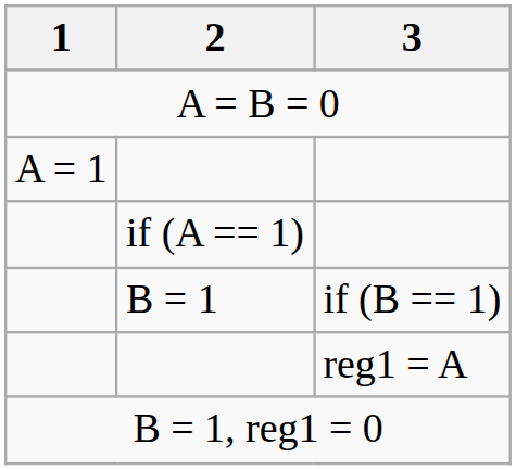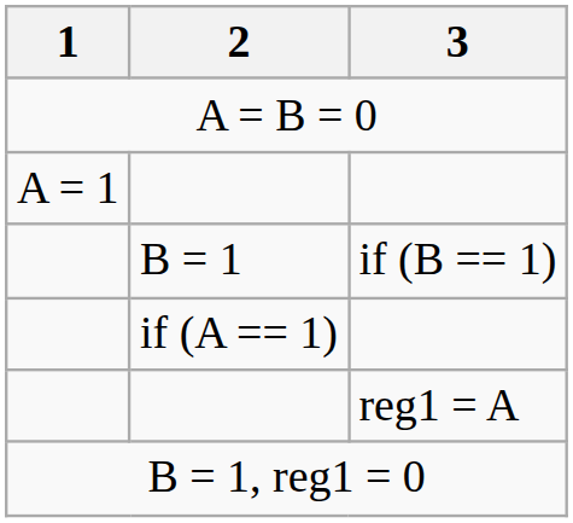rows swapped: if (A == 1) <-> B = 1
